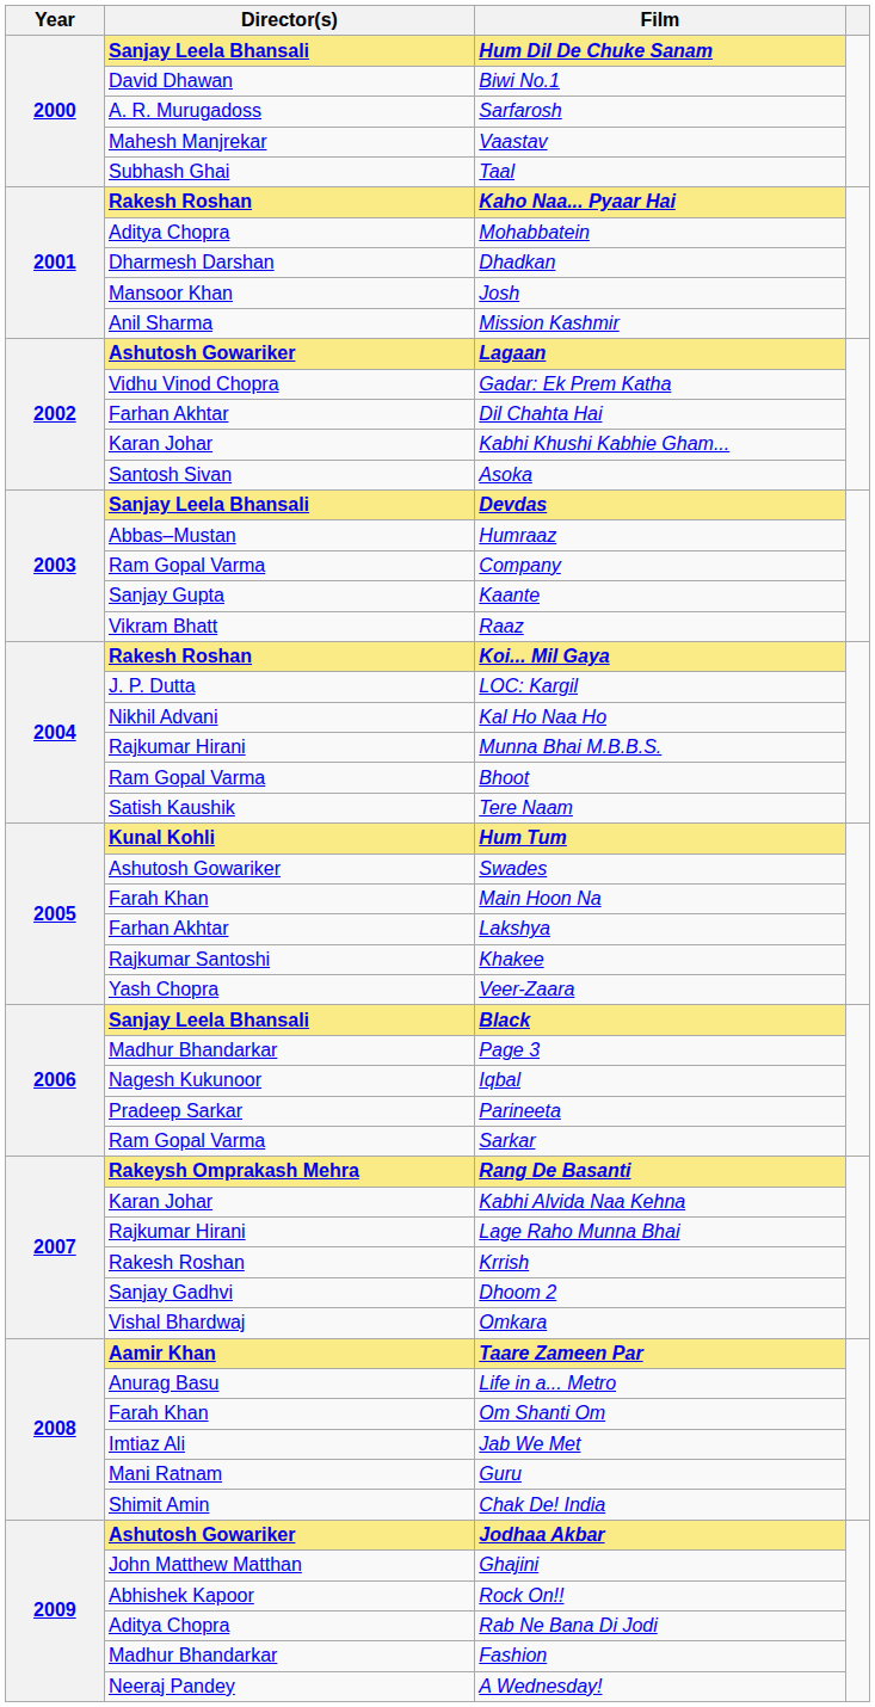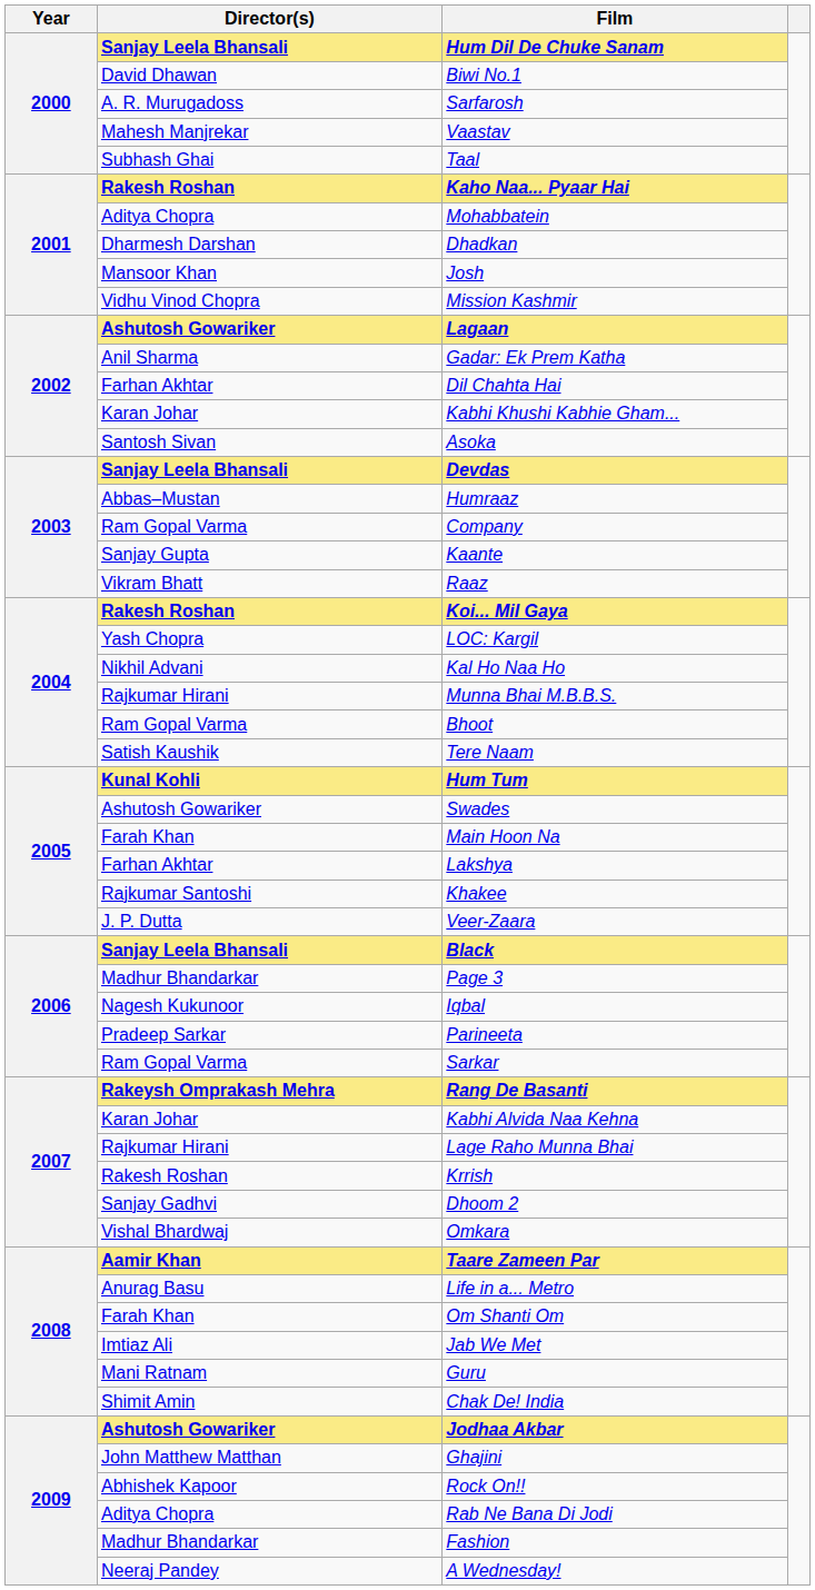Mission Kashmir | Director(s): Anil Sharma -> Vidhu Vinod Chopra
Gadar: Ek Prem Katha | Director(s): Vidhu Vinod Chopra -> Anil Sharma
LOC: Kargil | Director(s): J. P. Dutta -> Yash Chopra
Veer-Zaara | Director(s): Yash Chopra -> J. P. Dutta
